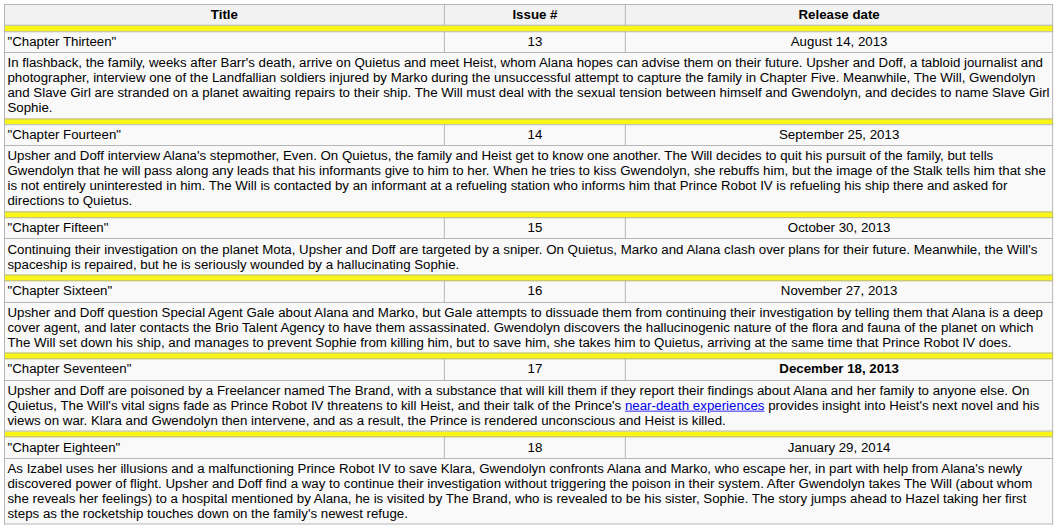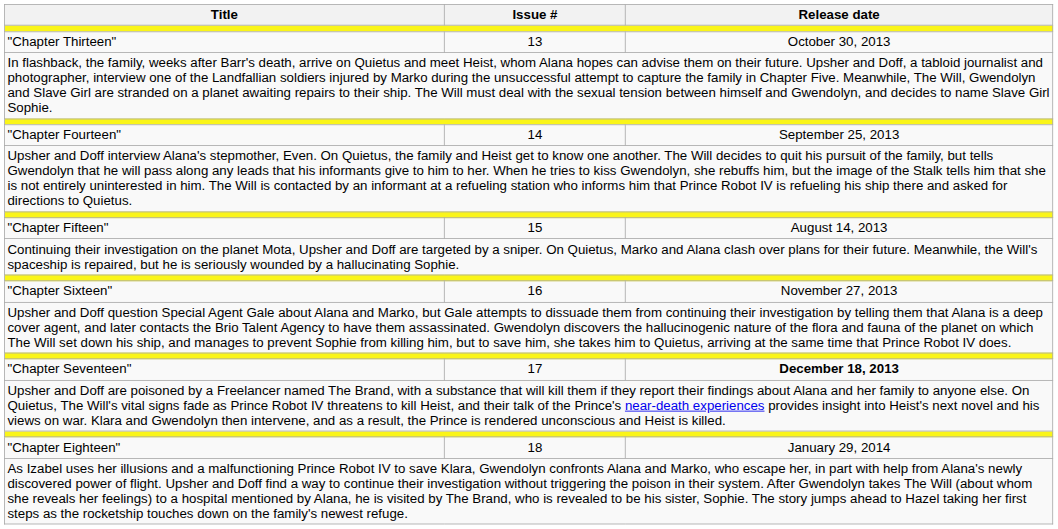"Chapter Thirteen" | Release date: August 14, 2013 -> October 30, 2013
"Chapter Fifteen" | Release date: October 30, 2013 -> August 14, 2013
